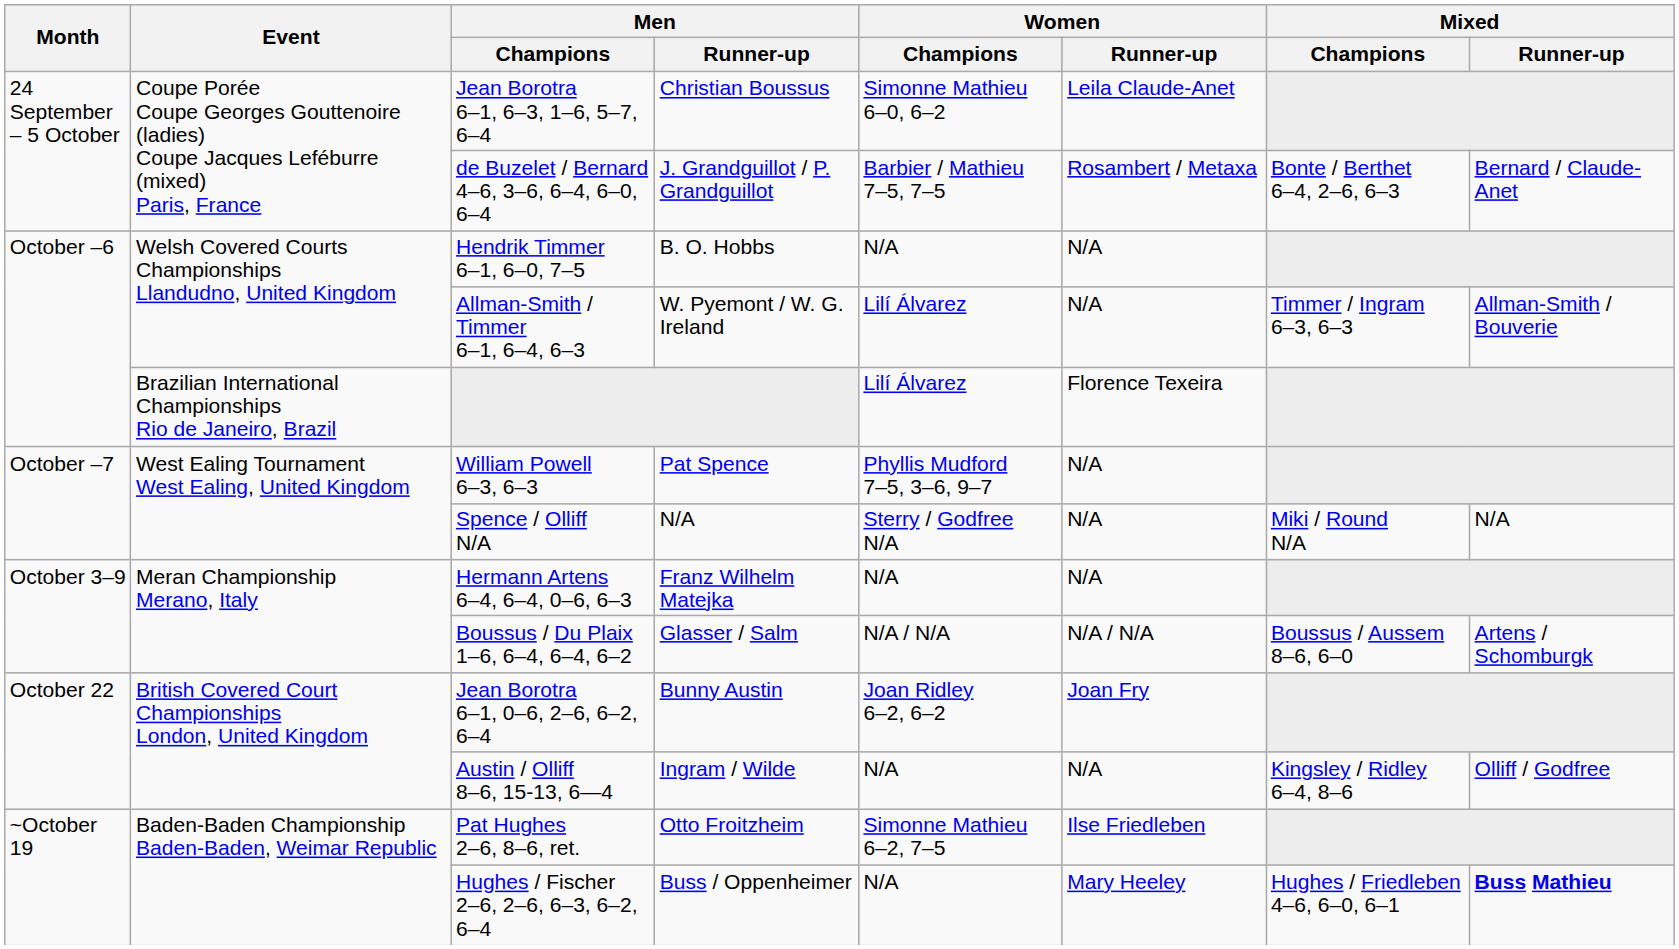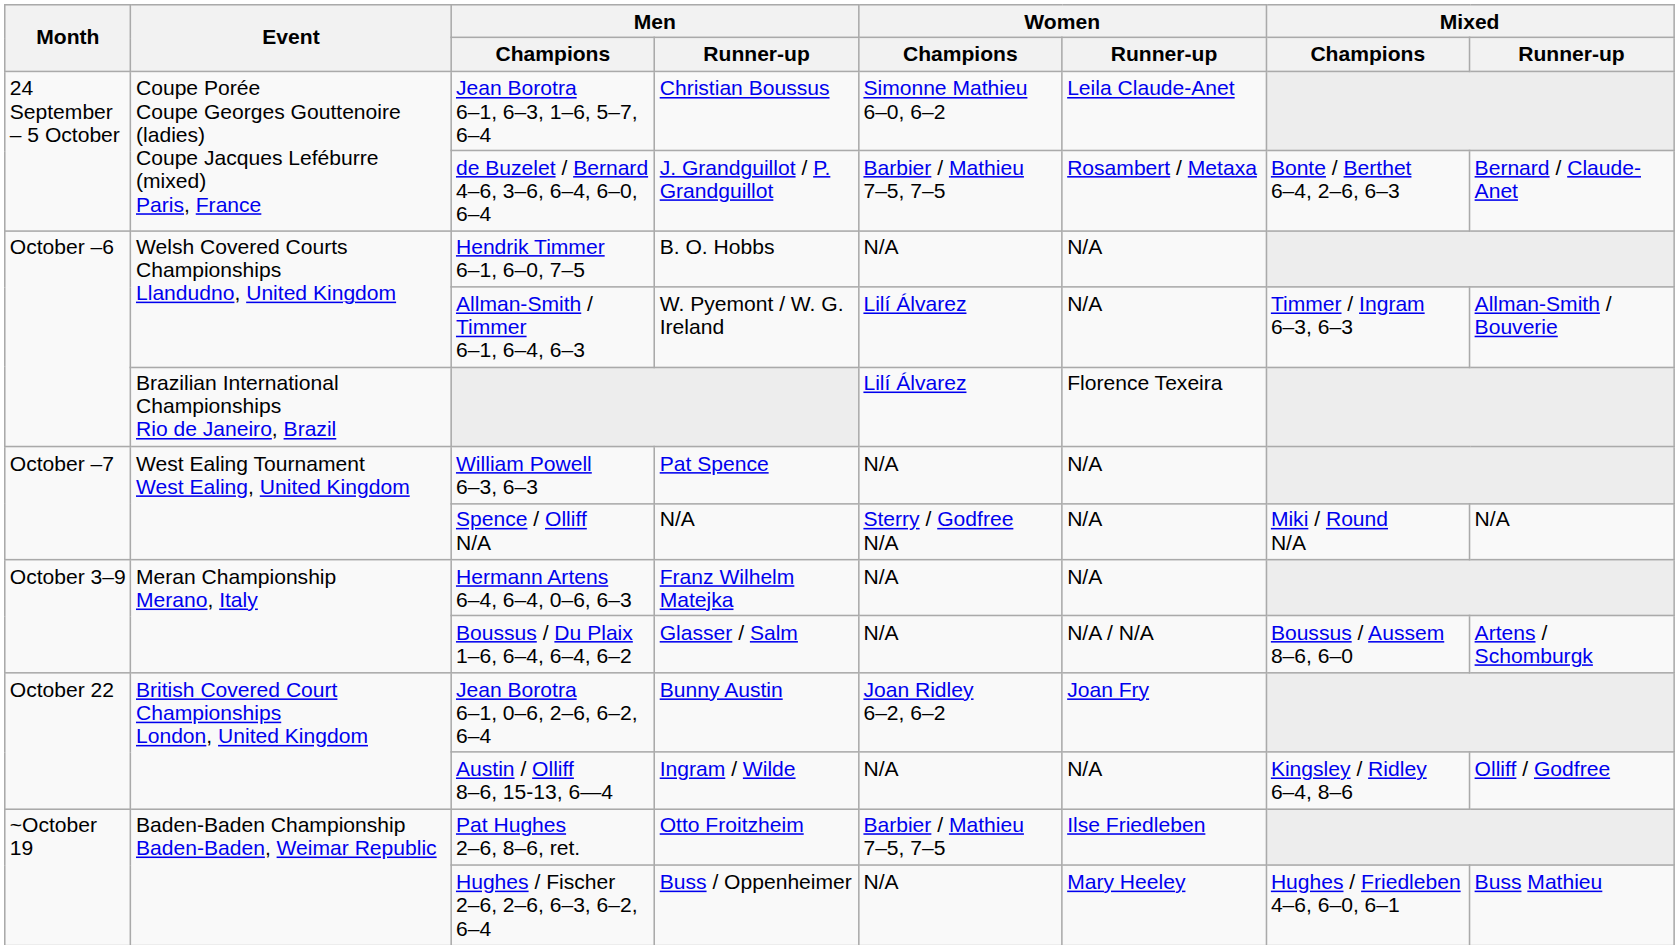William Powell 6–3, 6–3 | Women / Champions: Phyllis Mudford 7–5, 3–6, 9–7 -> N/A
Boussus / Du Plaix 1–6, 6–4, 6–4, 6–2 | Women / Champions: N/A / N/A -> N/A
Pat Hughes 2–6, 8–6, ret. | Women / Champions: Simonne Mathieu 6–2, 7–5 -> Barbier / Mathieu 7–5, 7–5
Hughes / Fischer 2–6, 2–6, 6–3, 6–2, 6–4 | Mixed / Runner-up: bold -> normal
